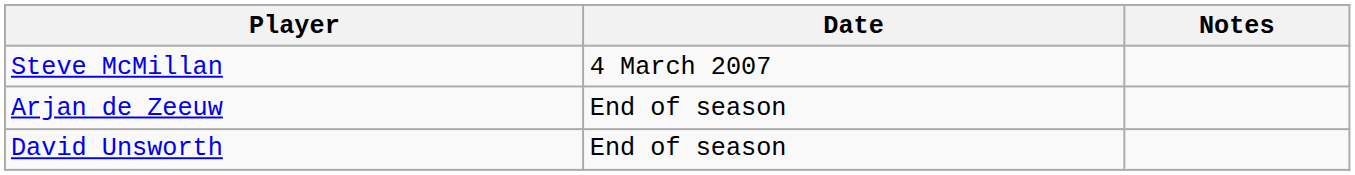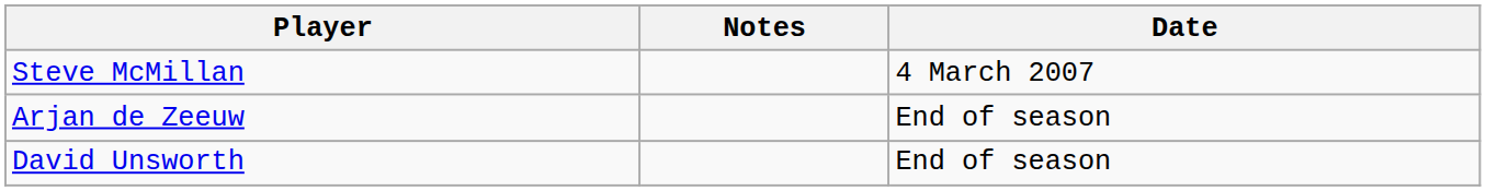columns swapped: Date <-> Notes
